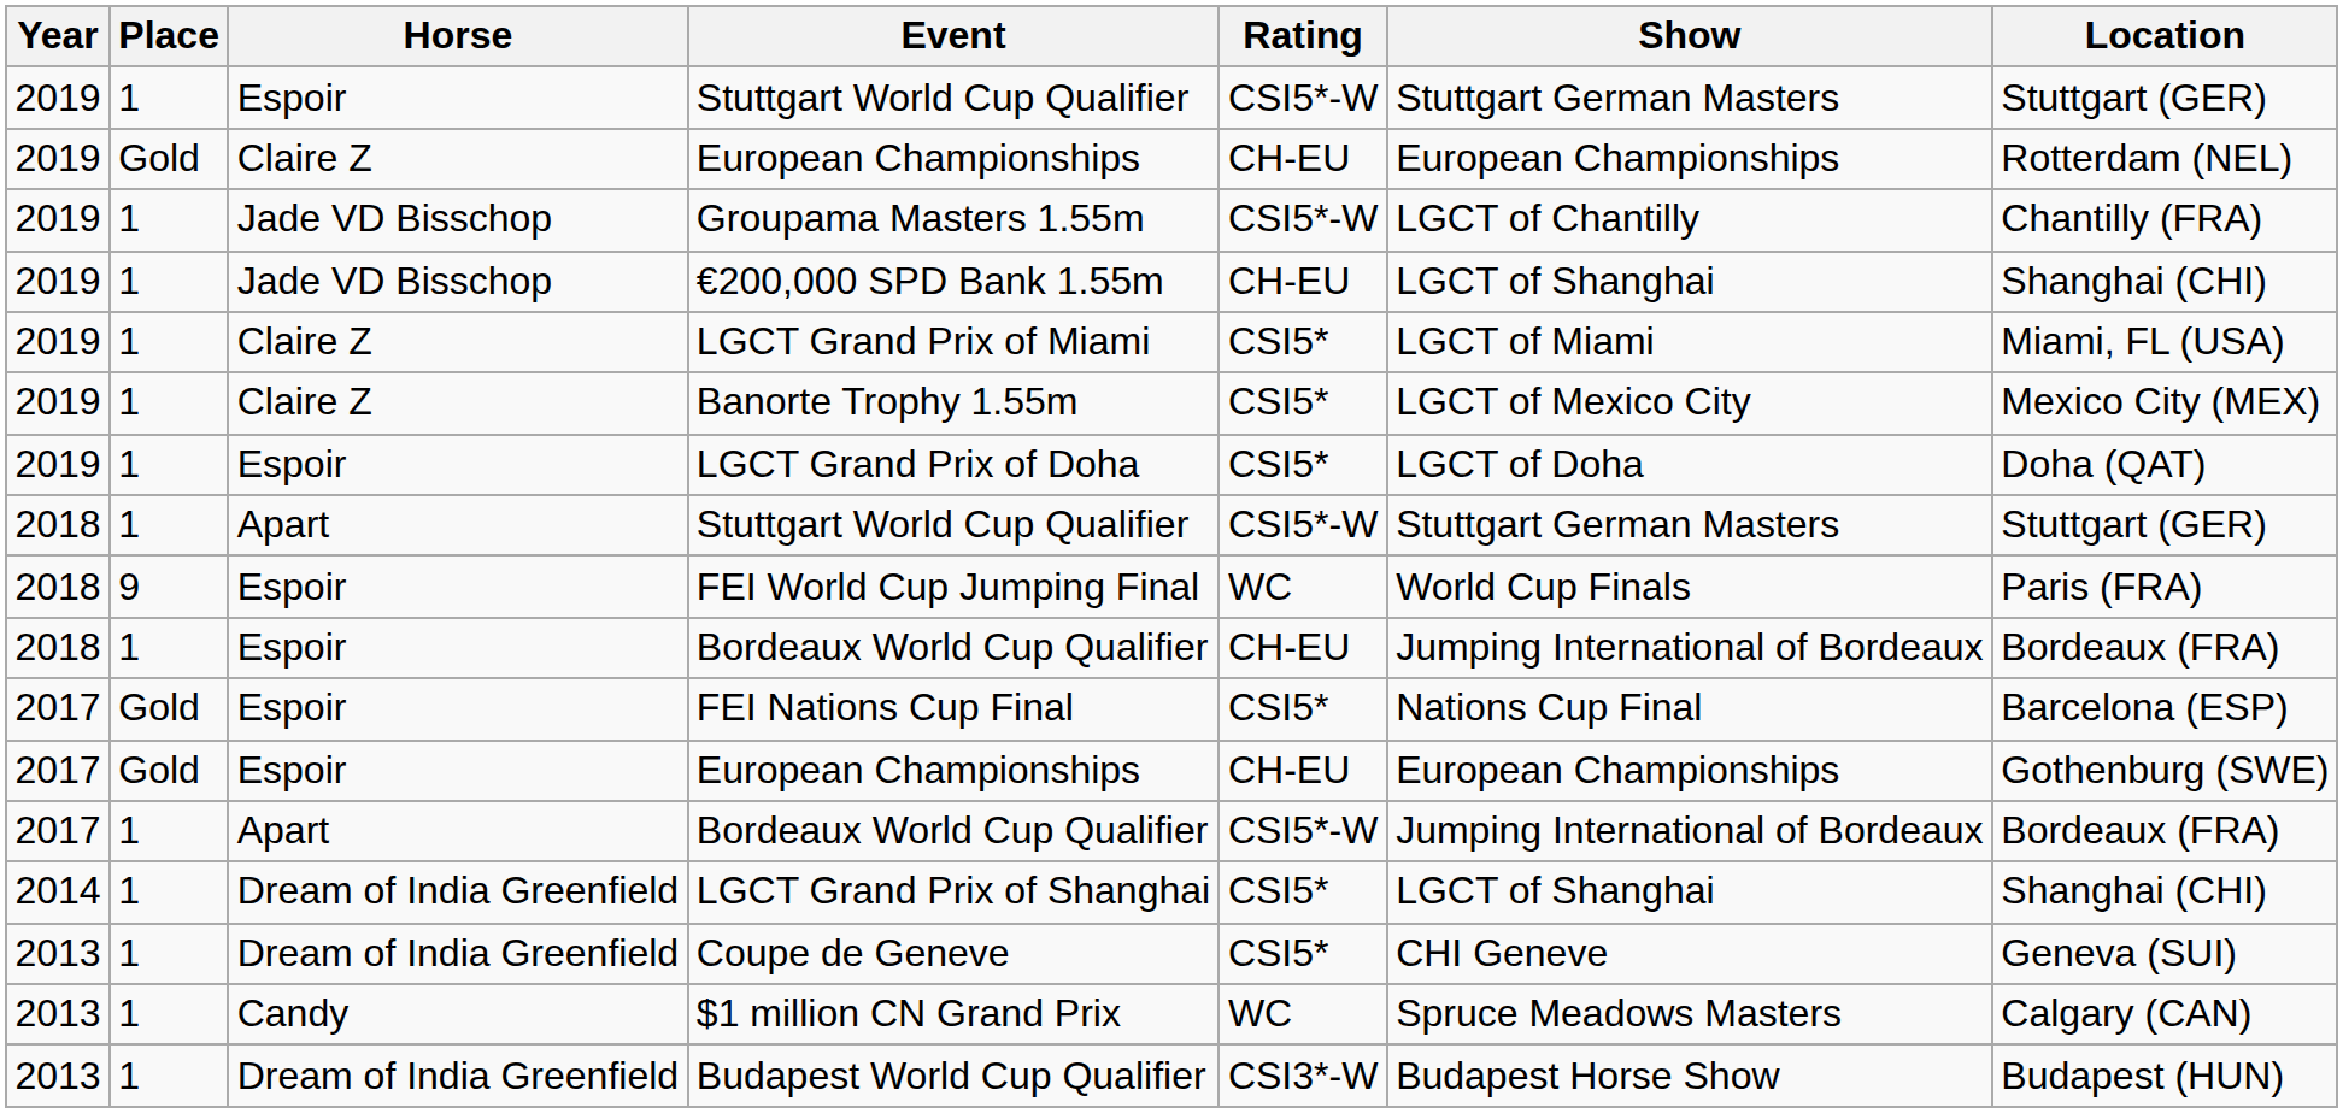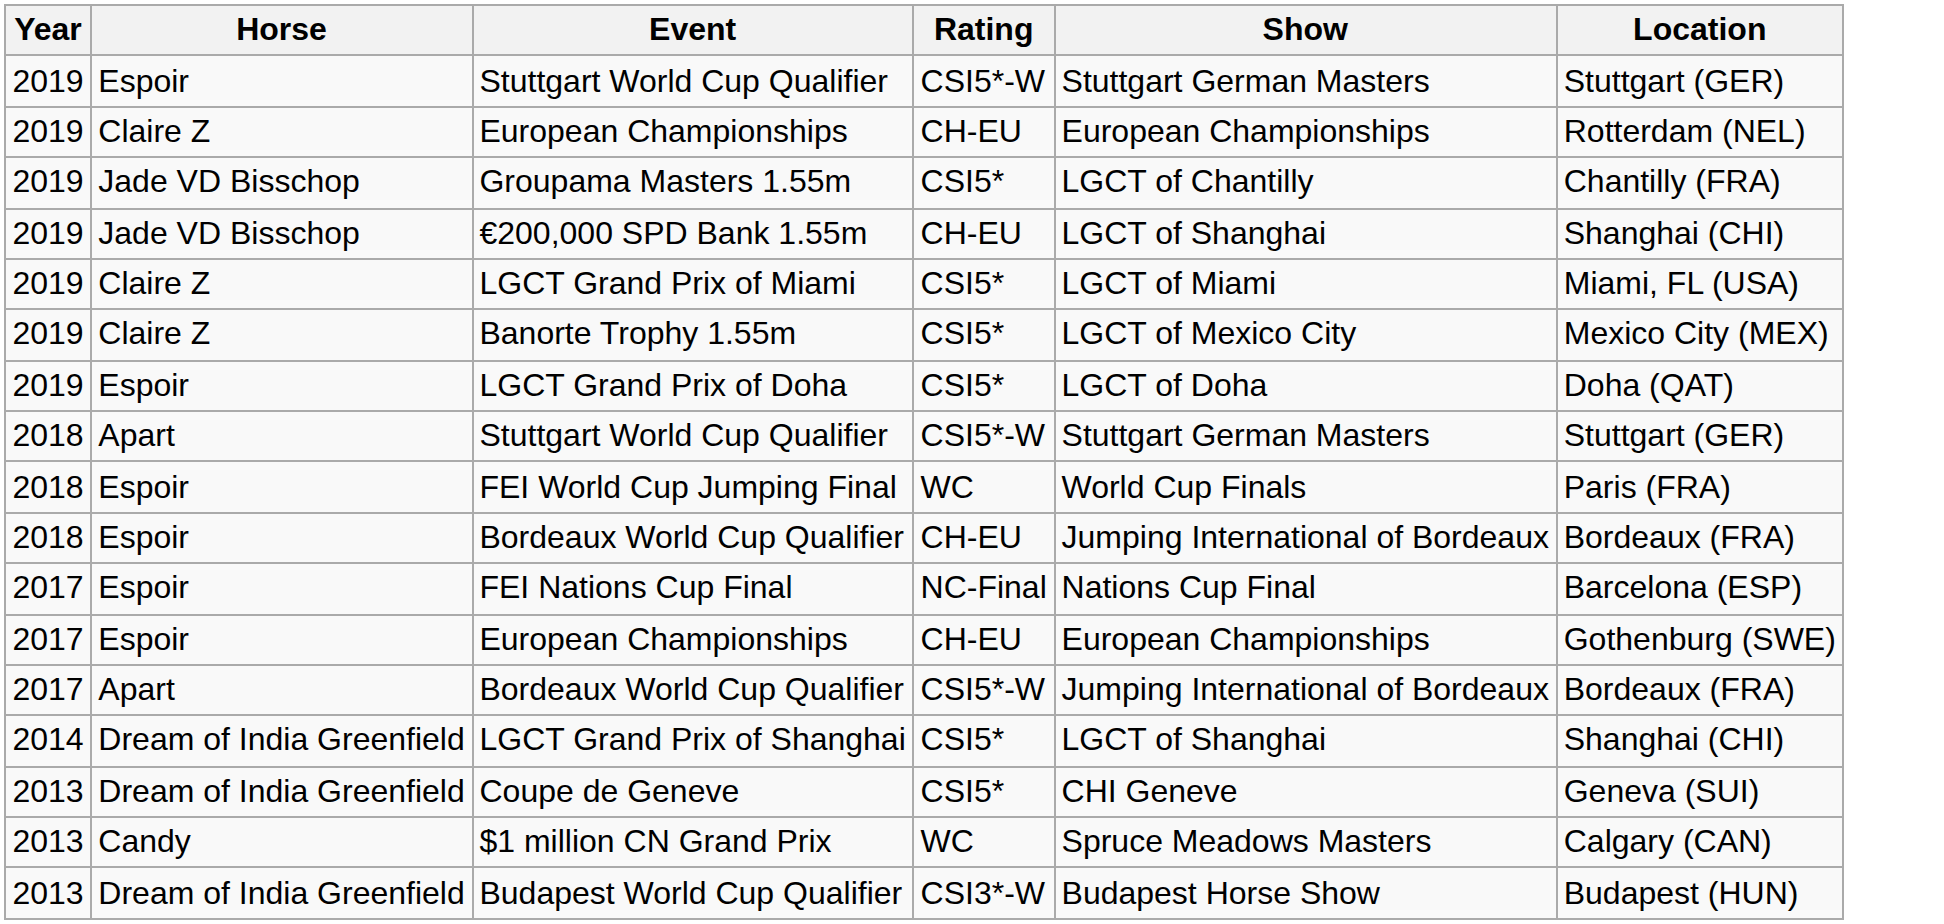- column: Place | 1 | Gold | 1 | 1 | 1 | 1 | 1 | 1 | 9 | 1 | Gold | Gold | 1 | 1 | 1 | 1 | 1
Groupama Masters 1.55m | Rating: CSI5*-W -> CSI5*
FEI Nations Cup Final | Rating: CSI5* -> NC-Final
